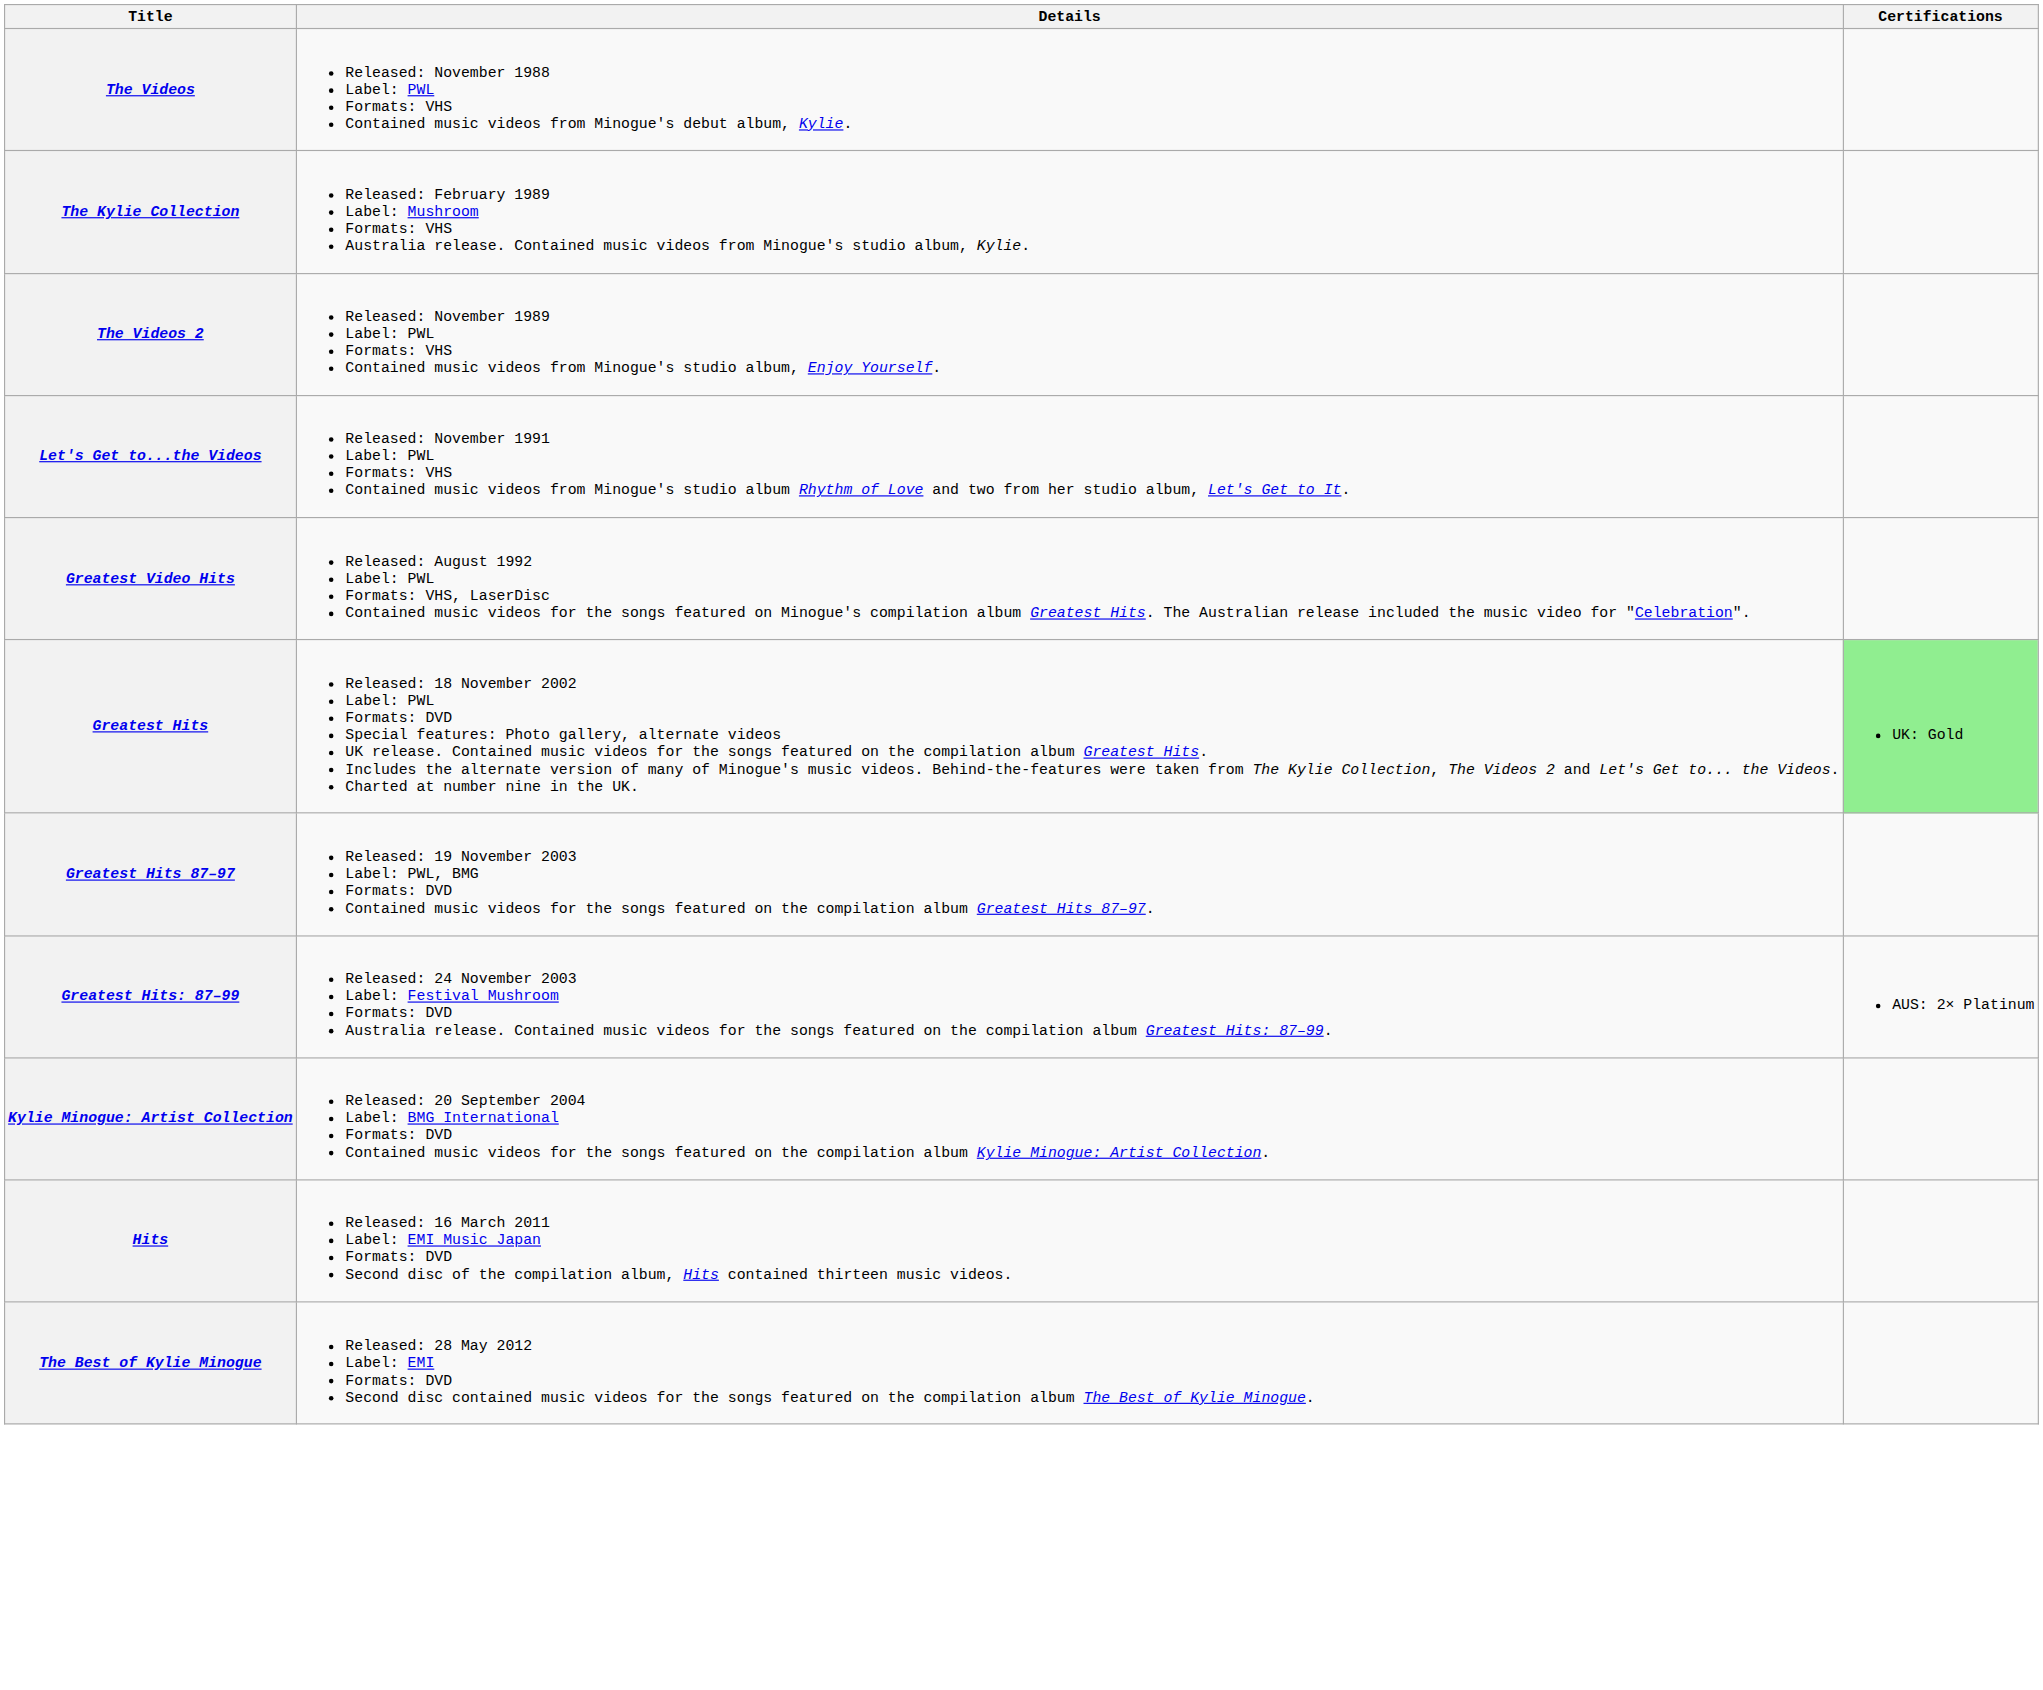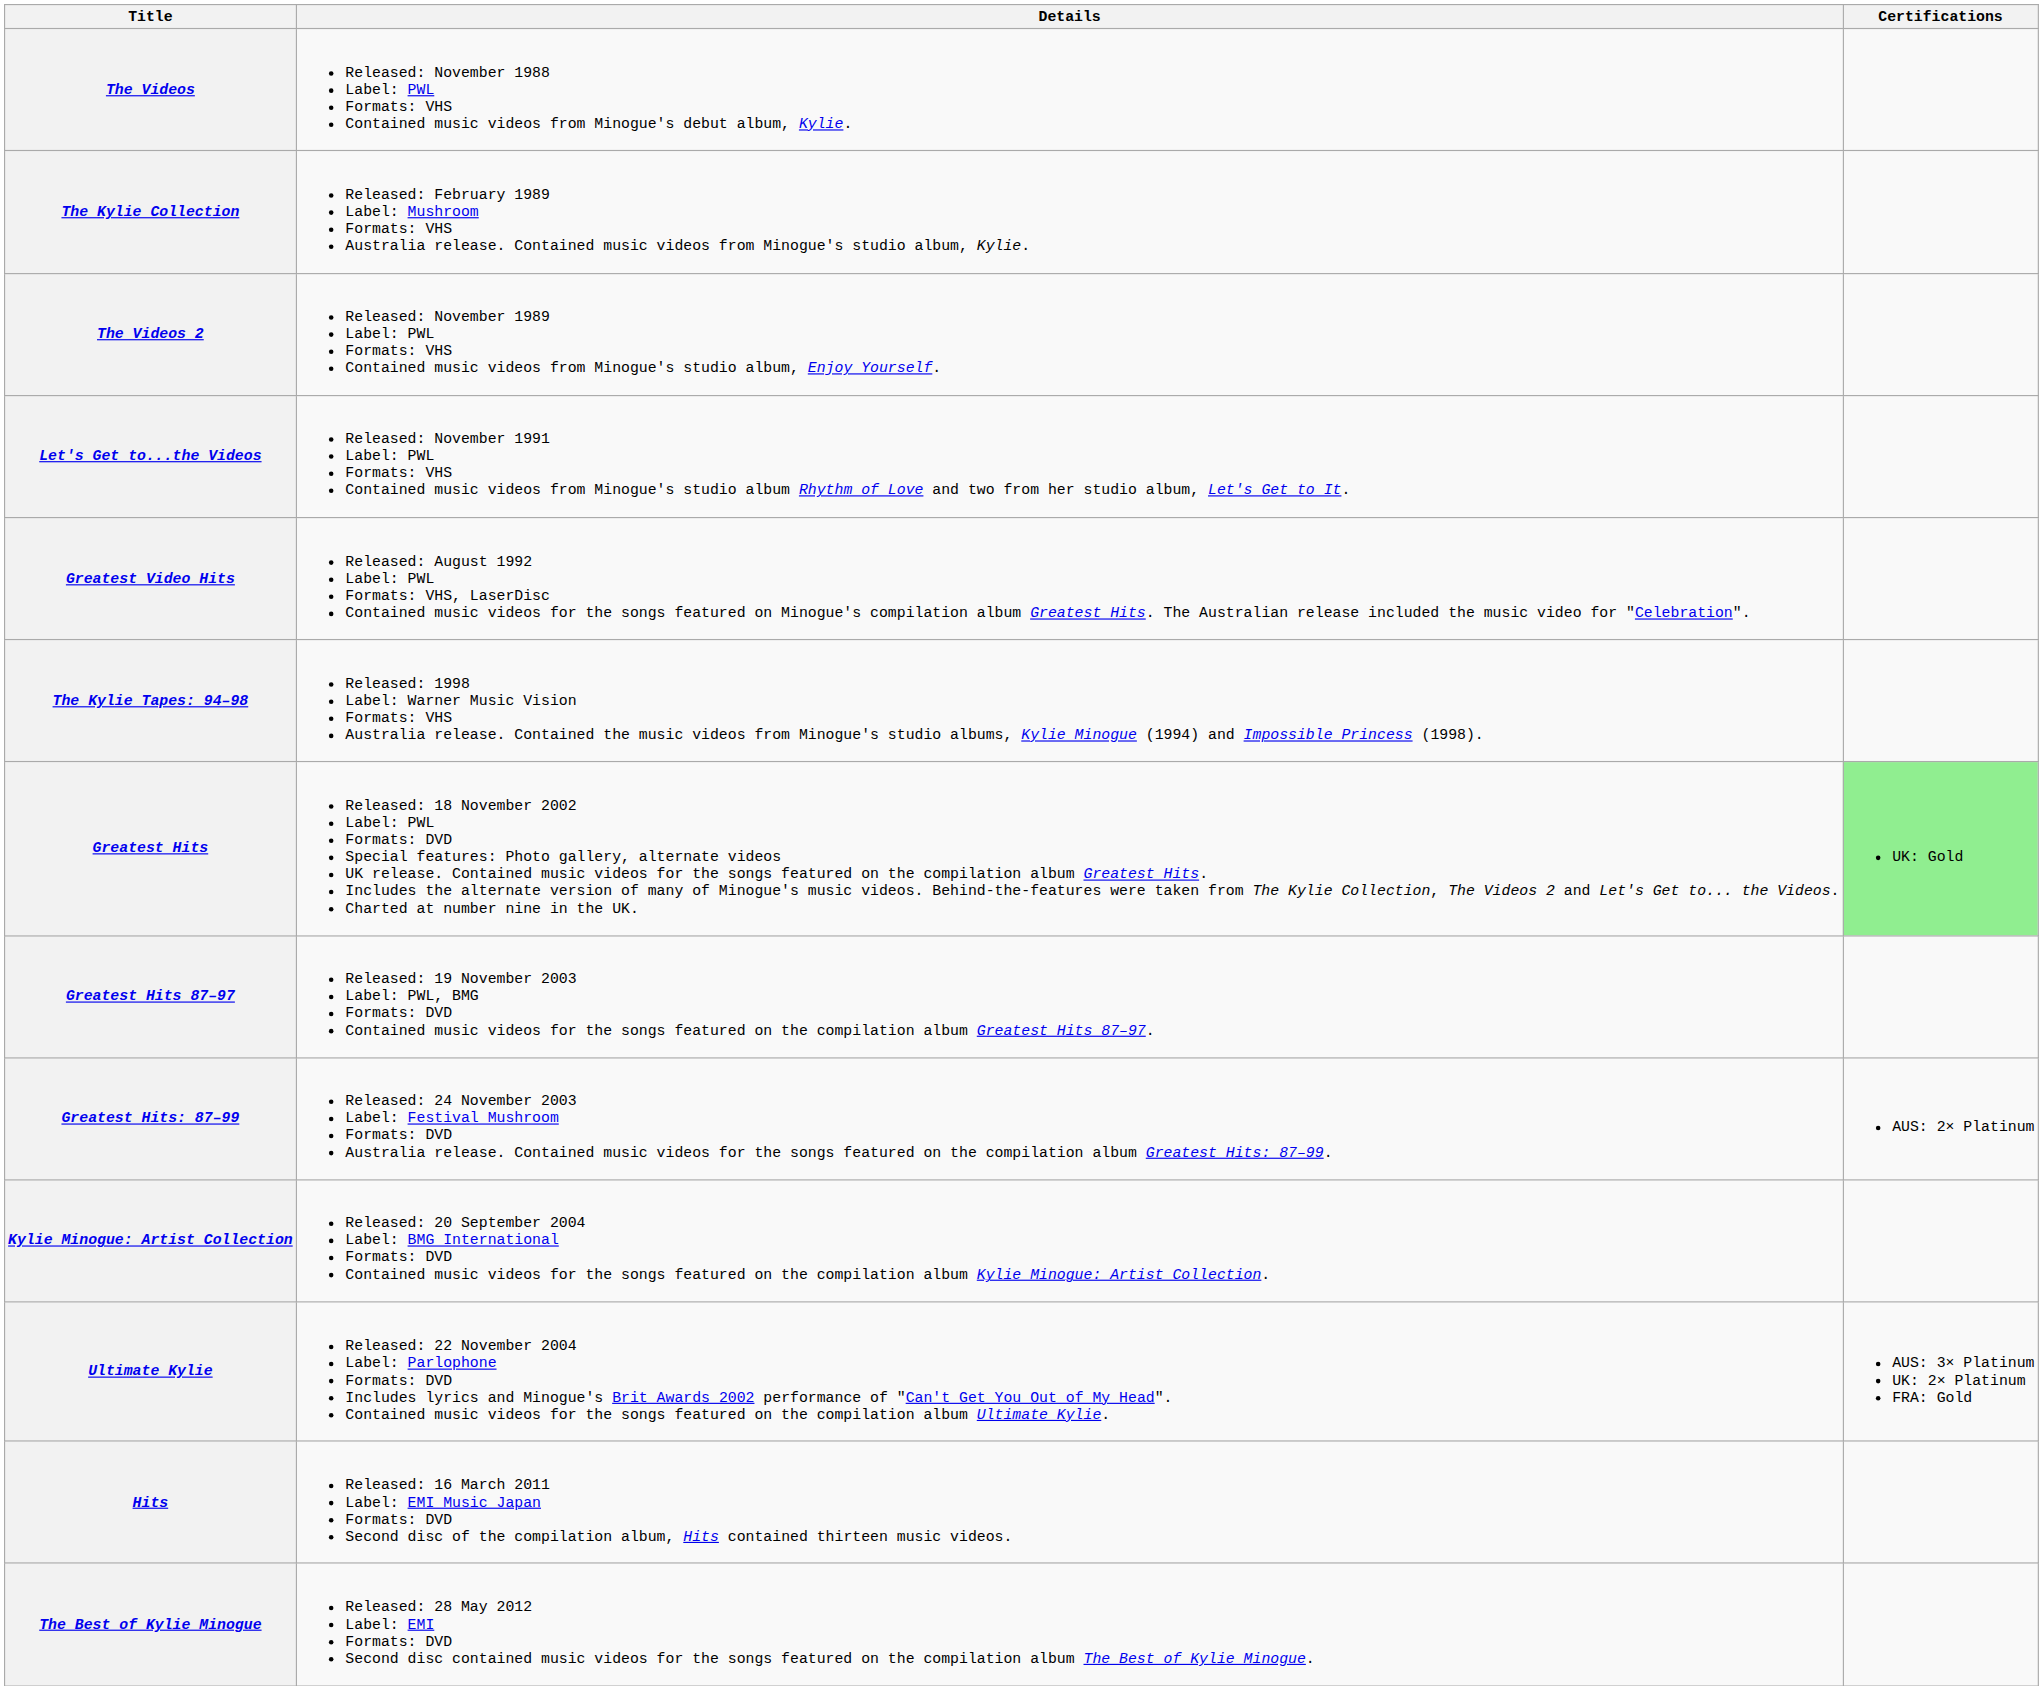+ row: The Kylie Tapes: 94–98 | Released: 1998 Label: Warner Music Vision Formats: VHS Australia release. Contained the music videos from Minogue's studio albums, Kylie Minogue (1994) and Impossible Princess (1998).
+ row: Ultimate Kylie | Released: 22 November 2004 Label: Parlophone Formats: DVD Includes lyrics and Minogue's Brit Awards 2002 performance of "Can't Get You Out of My Head". Contained music videos for the songs featured on the compilation album Ultimate Kylie. | AUS: 3× Platinum UK: 2× Platinum FRA: Gold
